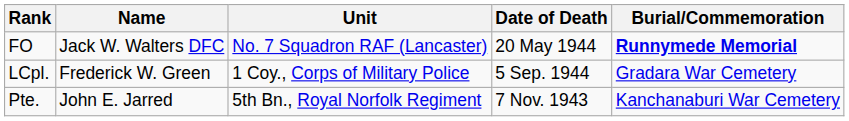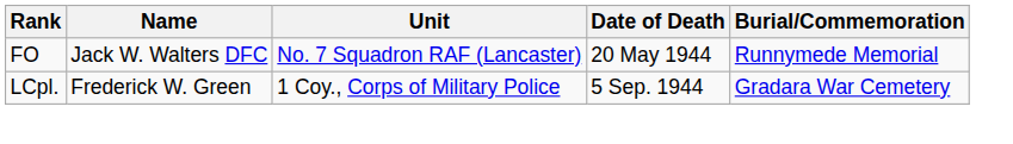FO | Burial/Commemoration: bold -> normal
- row: Pte. | John E. Jarred | 5th Bn., Royal Norfolk Regiment | 7 Nov. 1943 | Kanchanaburi War Cemetery
